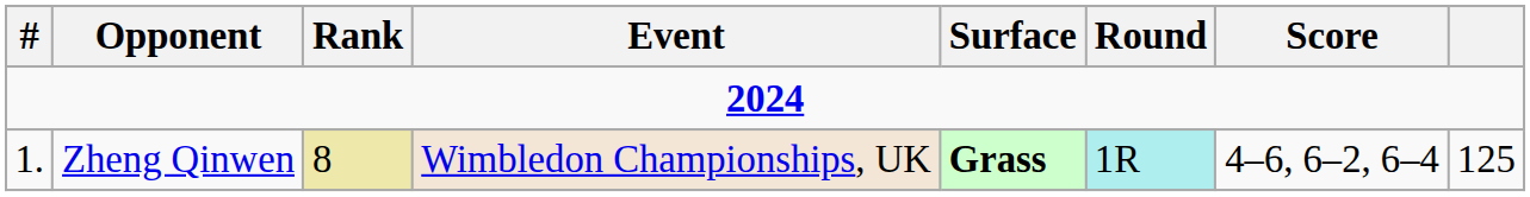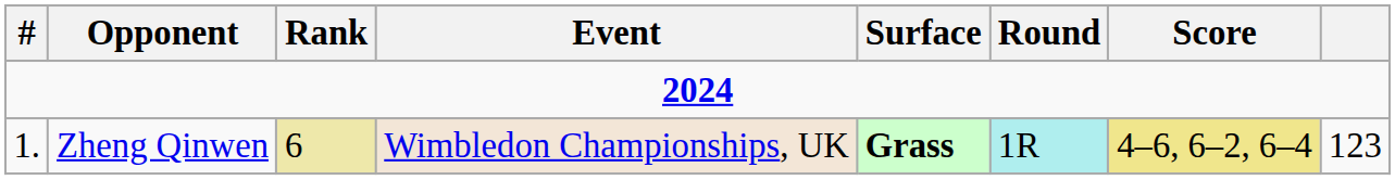Zheng Qinwen | Rank: 8 -> 6
Zheng Qinwen | Score: no background -> khaki background
Zheng Qinwen | column 8: 125 -> 123
